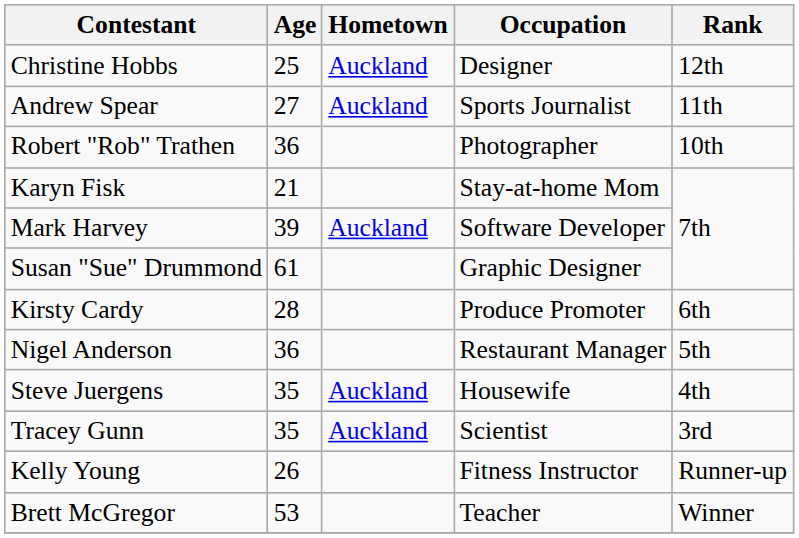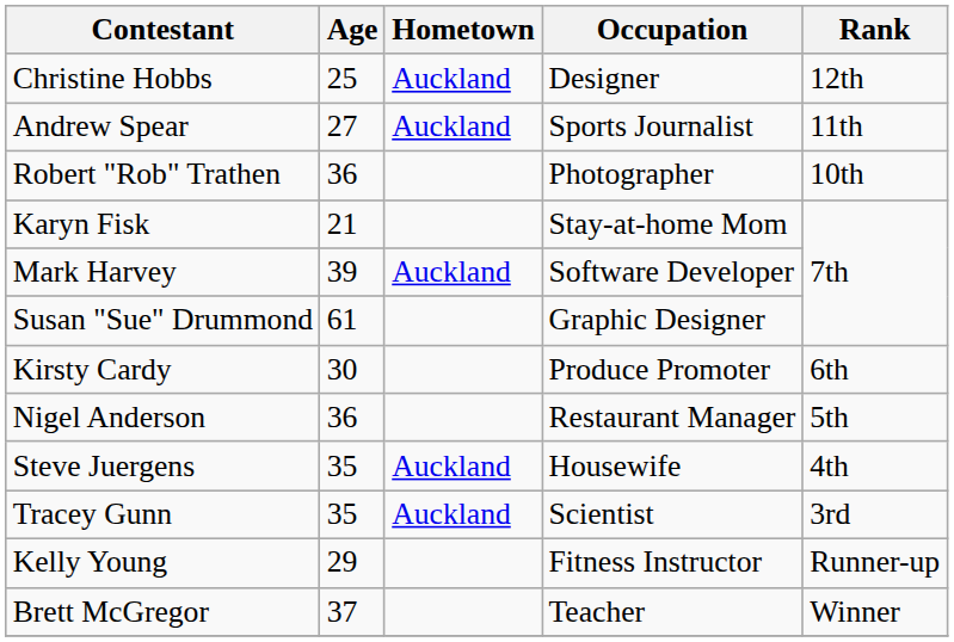Kirsty Cardy | Age: 28 -> 30
Kelly Young | Age: 26 -> 29
Brett McGregor | Age: 53 -> 37
